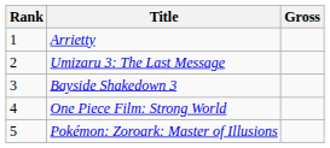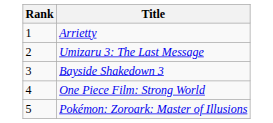- column: Gross
